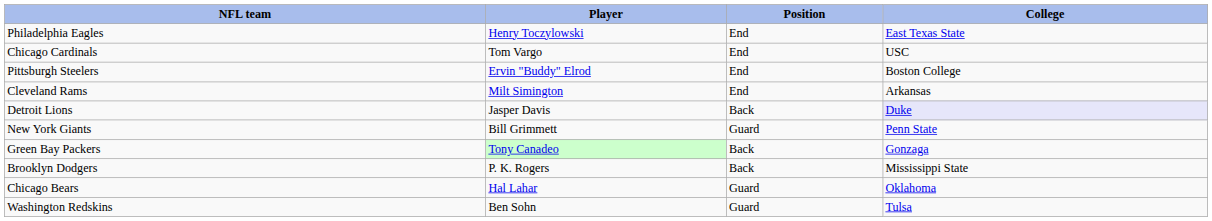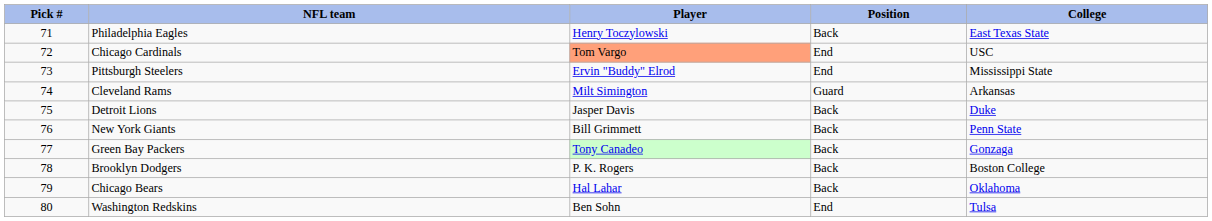+ column: Pick # | 71 | 72 | 73 | 74 | 75 | 76 | 77 | 78 | 79 | 80
Philadelphia Eagles | Position: End -> Back
Chicago Cardinals | Player: no background -> lightsalmon background
Pittsburgh Steelers | College: Boston College -> Mississippi State
Cleveland Rams | Position: End -> Guard
Detroit Lions | College: lavender background -> no background
New York Giants | Position: Guard -> Back
Brooklyn Dodgers | College: Mississippi State -> Boston College
Chicago Bears | Position: Guard -> Back
Washington Redskins | Position: Guard -> End
